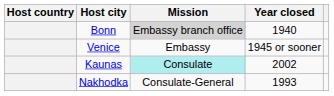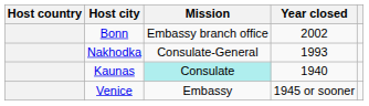Bonn | Mission: lightgrey background -> no background
Bonn | Year closed: 1940 -> 2002
rows swapped: Venice <-> Nakhodka
Kaunas | Year closed: 2002 -> 1940
